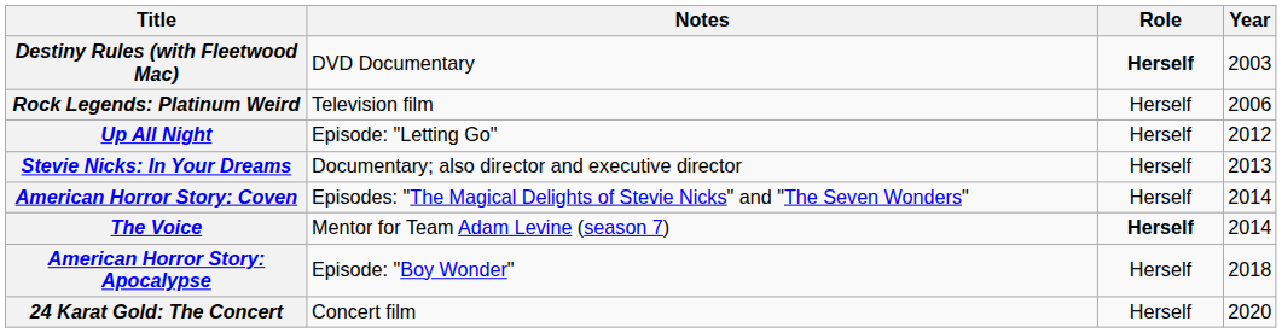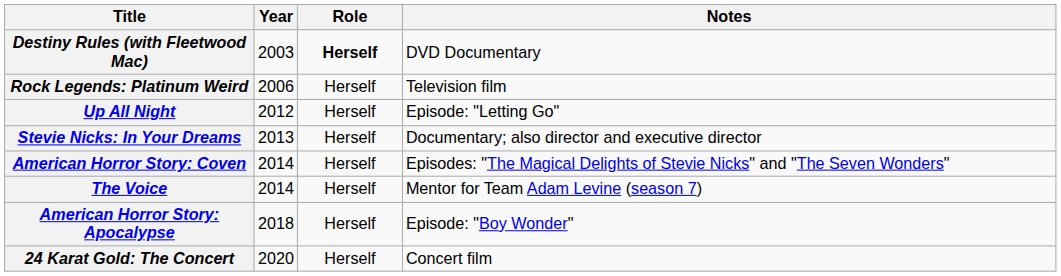columns swapped: Year <-> Notes
The Voice | Role: bold -> normal
